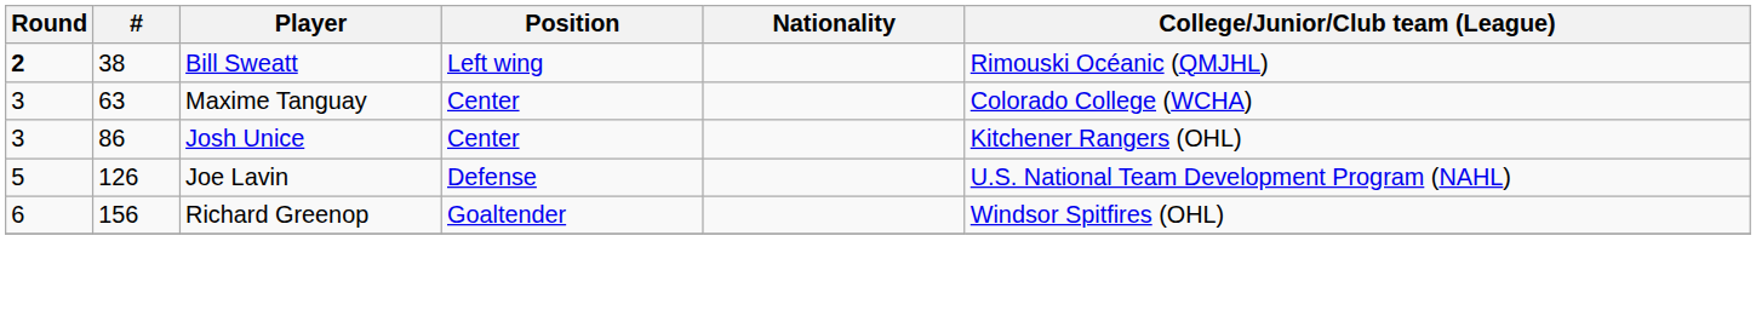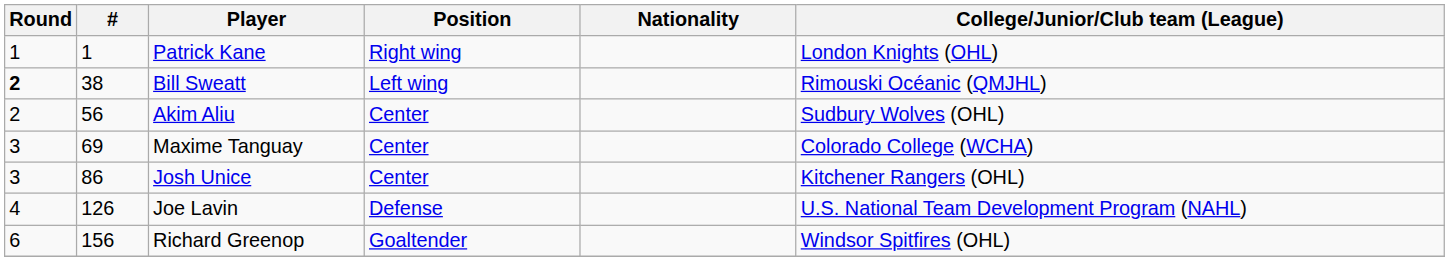+ row: 1 | 1 | Patrick Kane | Right wing | London Knights (OHL)
+ row: 2 | 56 | Akim Aliu | Center | Sudbury Wolves (OHL)
Maxime Tanguay | #: 63 -> 69
Joe Lavin | Round: 5 -> 4
